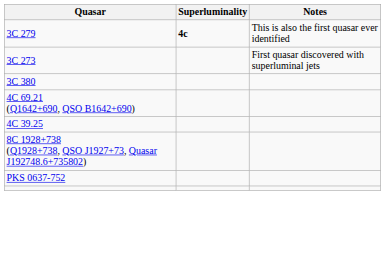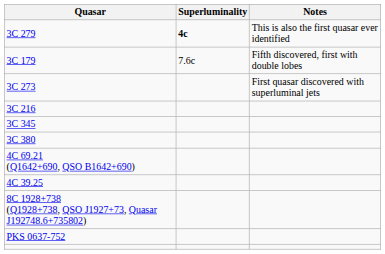+ row: 3C 179 | 7.6c | Fifth discovered, first with double lobes
+ row: 3C 216
+ row: 3C 345
